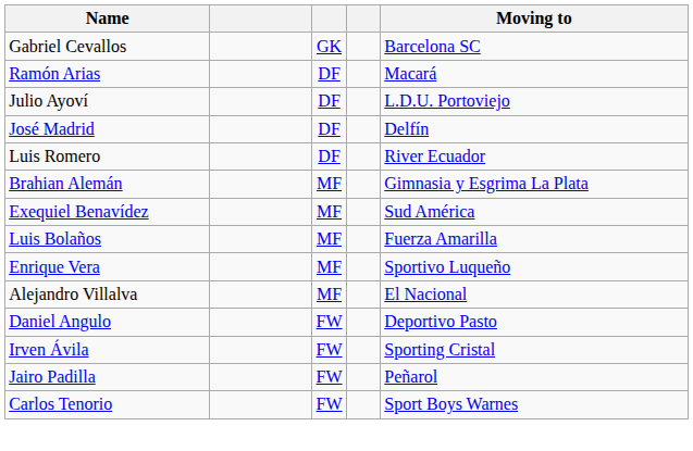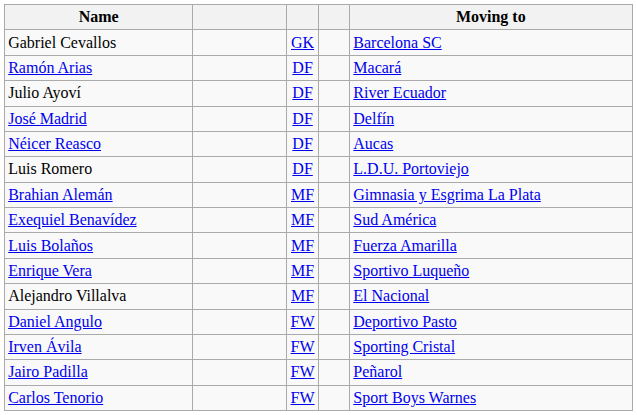Julio Ayoví | Moving to: L.D.U. Portoviejo -> River Ecuador
+ row: Néicer Reasco | DF | Aucas
Luis Romero | Moving to: River Ecuador -> L.D.U. Portoviejo
